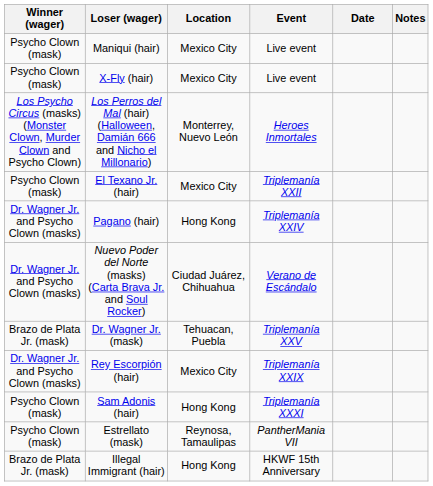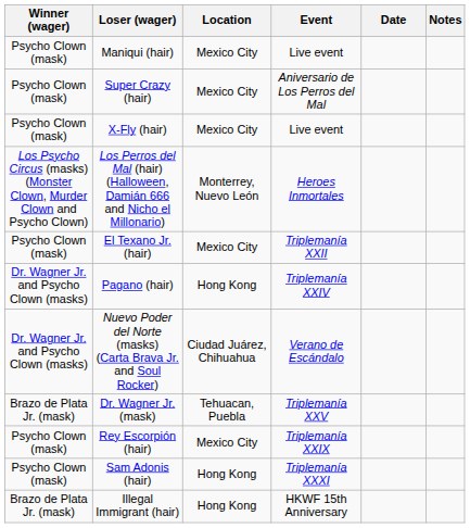+ row: Psycho Clown (mask) | Super Crazy (hair) | Mexico City | Aniversario de Los Perros del Mal
Rey Escorpión (hair) | Winner (wager): Dr. Wagner Jr. and Psycho Clown (masks) -> Psycho Clown (mask)
- row: Psycho Clown (mask) | Estrellato (mask) | Reynosa, Tamaulipas | PantherMania VII
